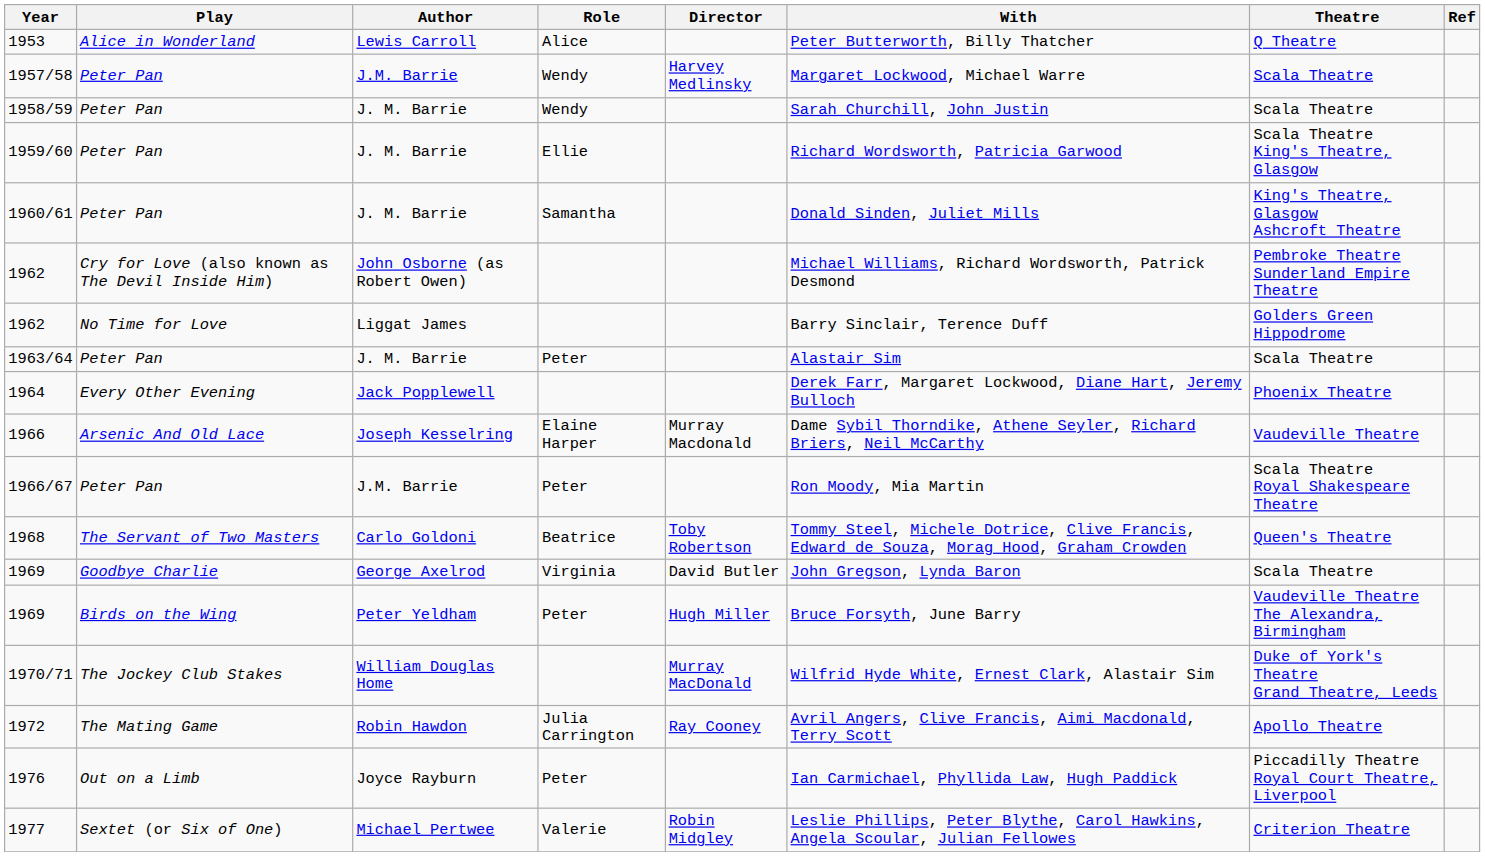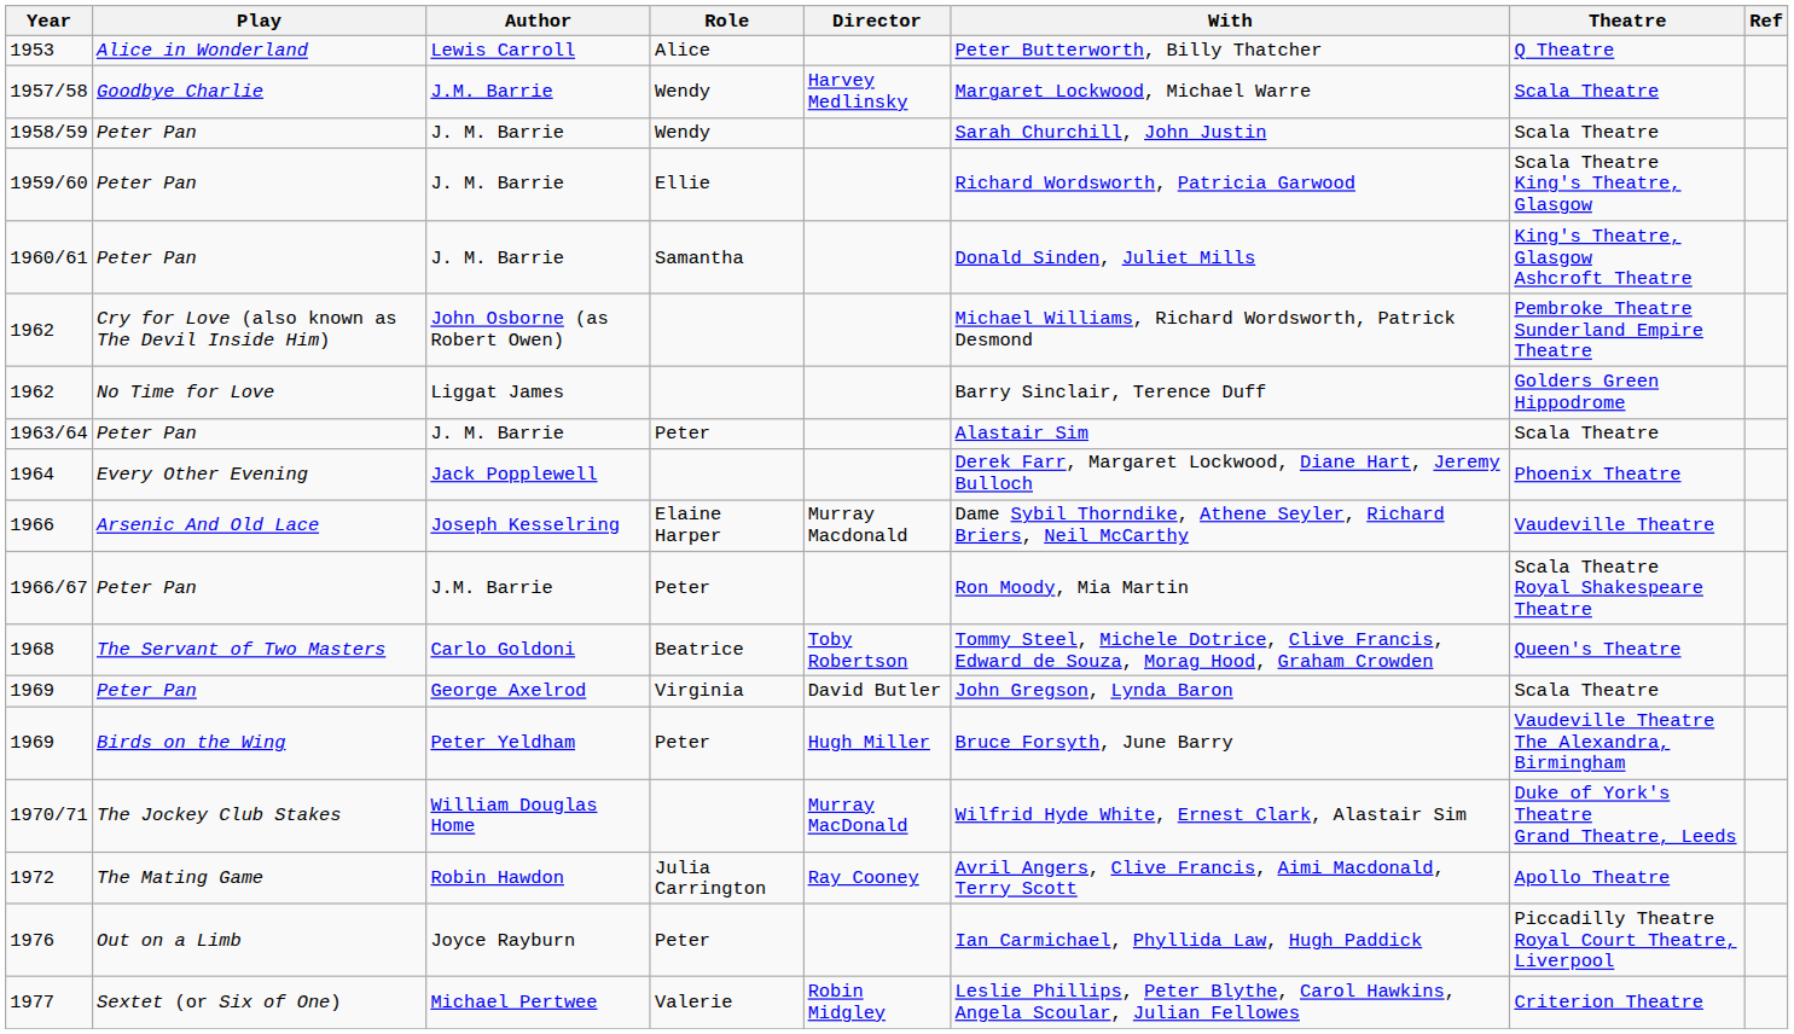1957/58 | Play: Peter Pan -> Goodbye Charlie
1969 / George Axelrod | Play: Goodbye Charlie -> Peter Pan
